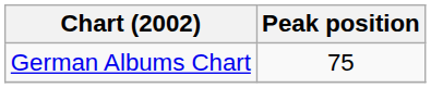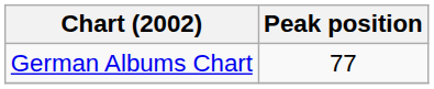German Albums Chart | Peak position: 75 -> 77
